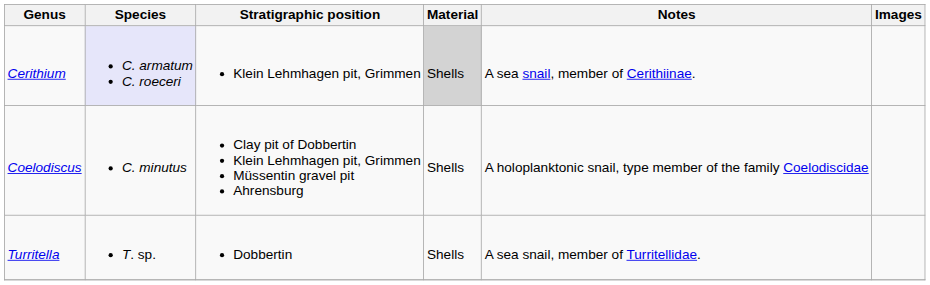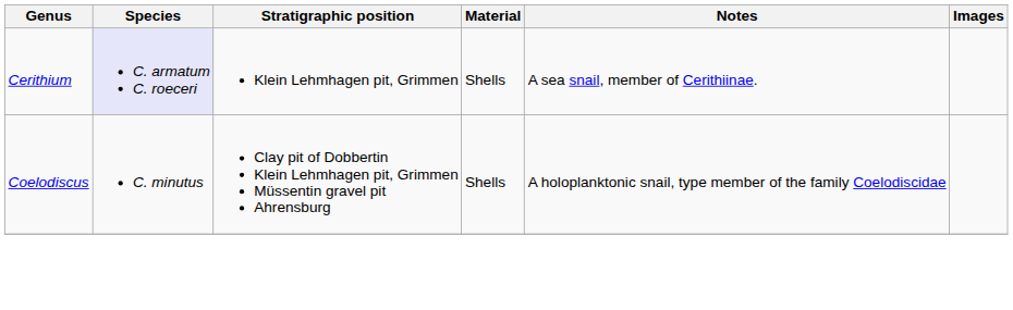Cerithium | Material: lightgrey background -> no background
- row: Turritella | T. sp. | Dobbertin | Shells | A sea snail, member of Turritellidae.
